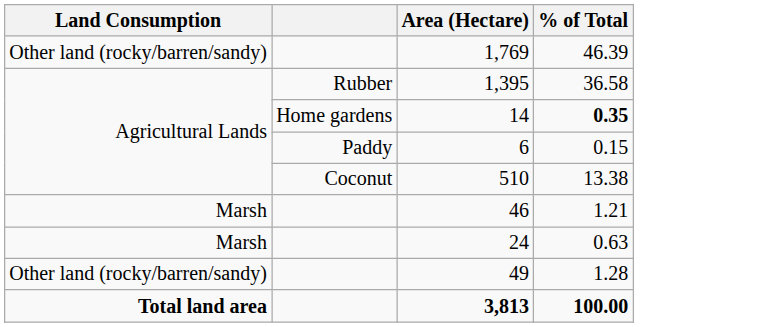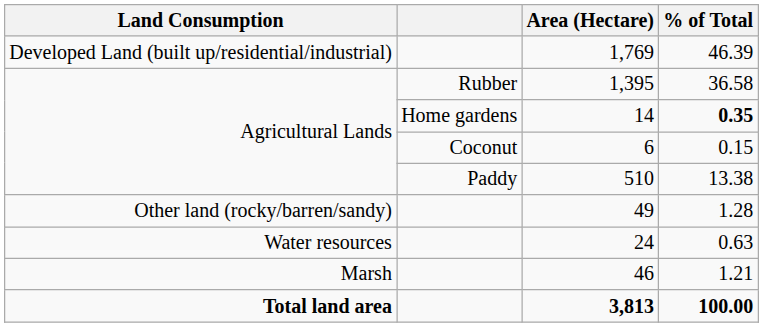1,769 | Land Consumption: Other land (rocky/barren/sandy) -> Developed Land (built up/residential/industrial)
6 | column 2: Paddy -> Coconut
510 | column 2: Coconut -> Paddy
rows swapped: 46 <-> 49
24 | Land Consumption: Marsh -> Water resources
